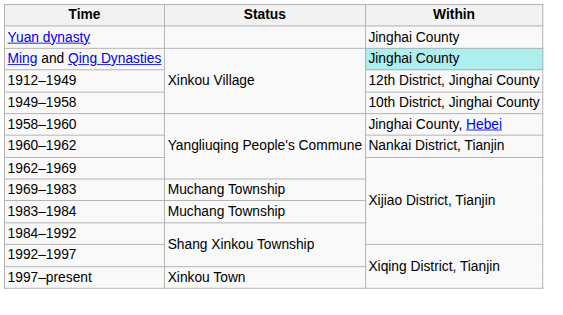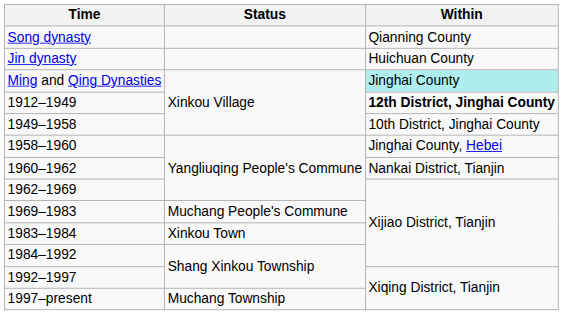+ row: Song dynasty | Qianning County
+ row: Jin dynasty | Huichuan County
- row: Yuan dynasty | Jinghai County
1912–1949 | Within: normal -> bold
1969–1983 | Status: Muchang Township -> Muchang People's Commune
1983–1984 | Status: Muchang Township -> Xinkou Town
1997–present | Status: Xinkou Town -> Muchang Township
